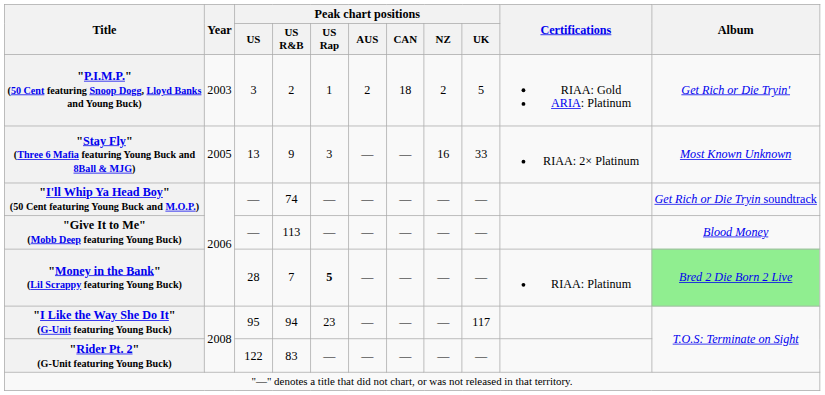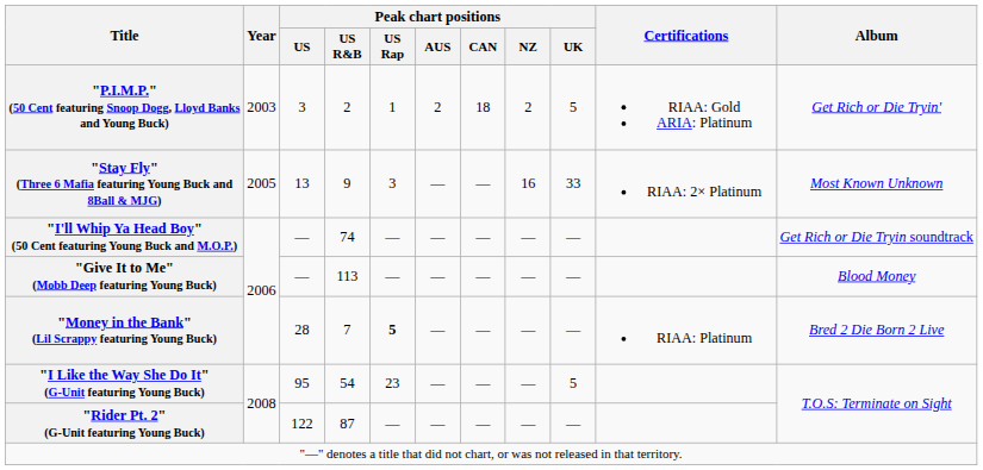"Money in the Bank" (Lil Scrappy featuring Young Buck) | Album: lightgreen background -> no background
"I Like the Way She Do It" (G-Unit featuring Young Buck) | Peak chart positions / US R&B: 94 -> 54
"I Like the Way She Do It" (G-Unit featuring Young Buck) | Peak chart positions / UK: 117 -> 5
"Rider Pt. 2" (G-Unit featuring Young Buck) | Peak chart positions / US R&B: 83 -> 87
